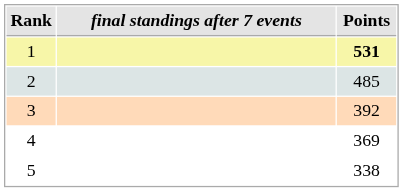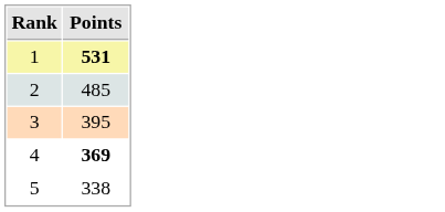- column: final standings after 7 events
3 | Points: 392 -> 395
4 | Points: normal -> bold
